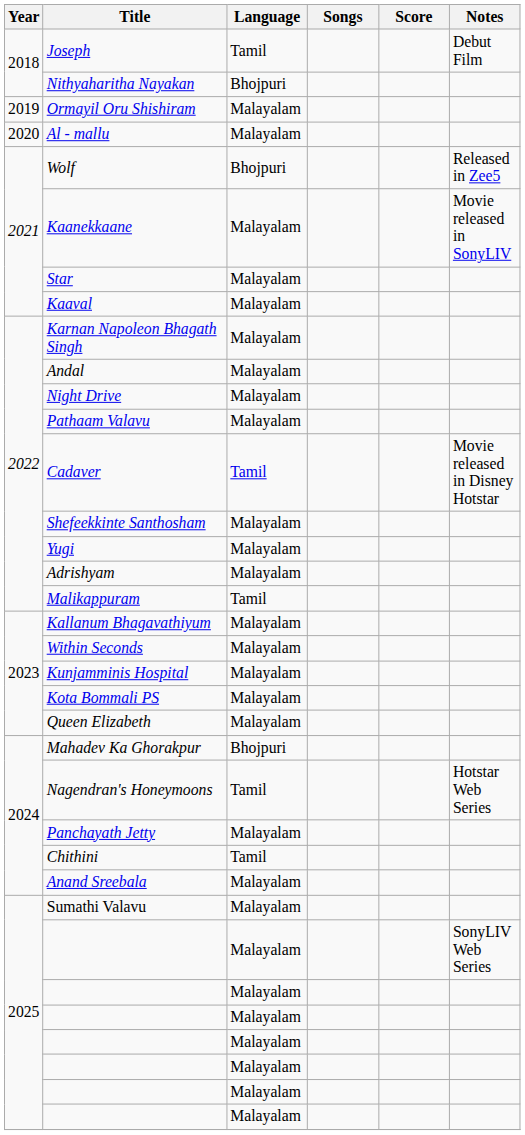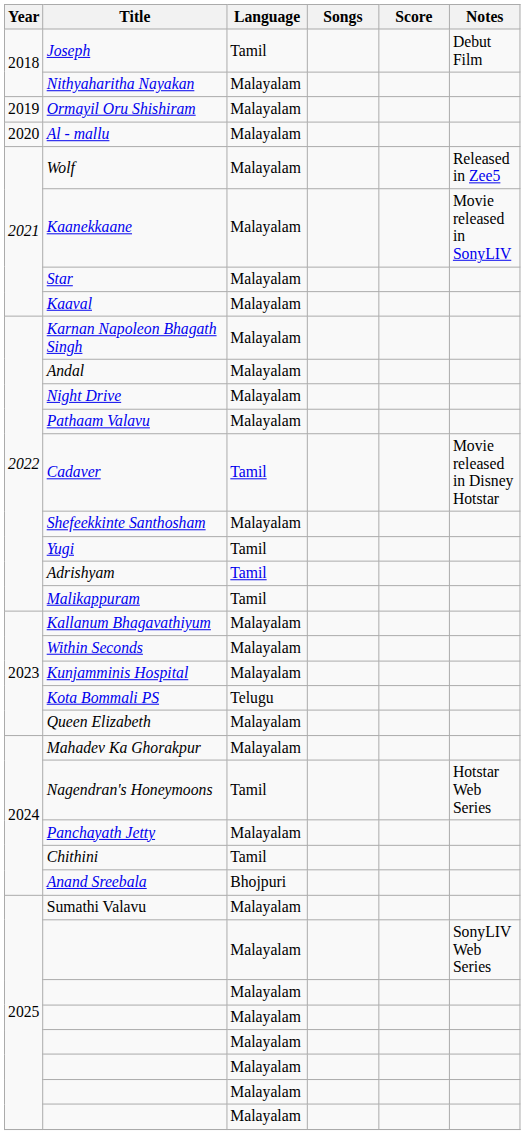Nithyaharitha Nayakan | Language: Bhojpuri -> Malayalam
Wolf | Language: Bhojpuri -> Malayalam
Yugi | Language: Malayalam -> Tamil
Adrishyam | Language: Malayalam -> Tamil
Kota Bommali PS | Language: Malayalam -> Telugu
Mahadev Ka Ghorakpur | Language: Bhojpuri -> Malayalam
Anand Sreebala | Language: Malayalam -> Bhojpuri
